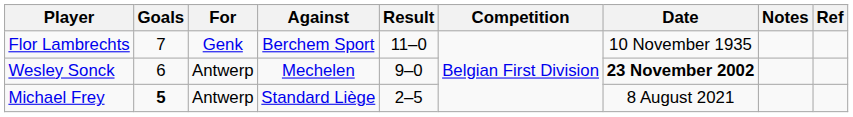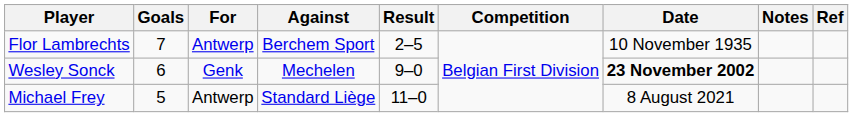Flor Lambrechts | For: Genk -> Antwerp
Flor Lambrechts | Result: 11–0 -> 2–5
Wesley Sonck | For: Antwerp -> Genk
Michael Frey | Goals: bold -> normal
Michael Frey | Result: 2–5 -> 11–0
